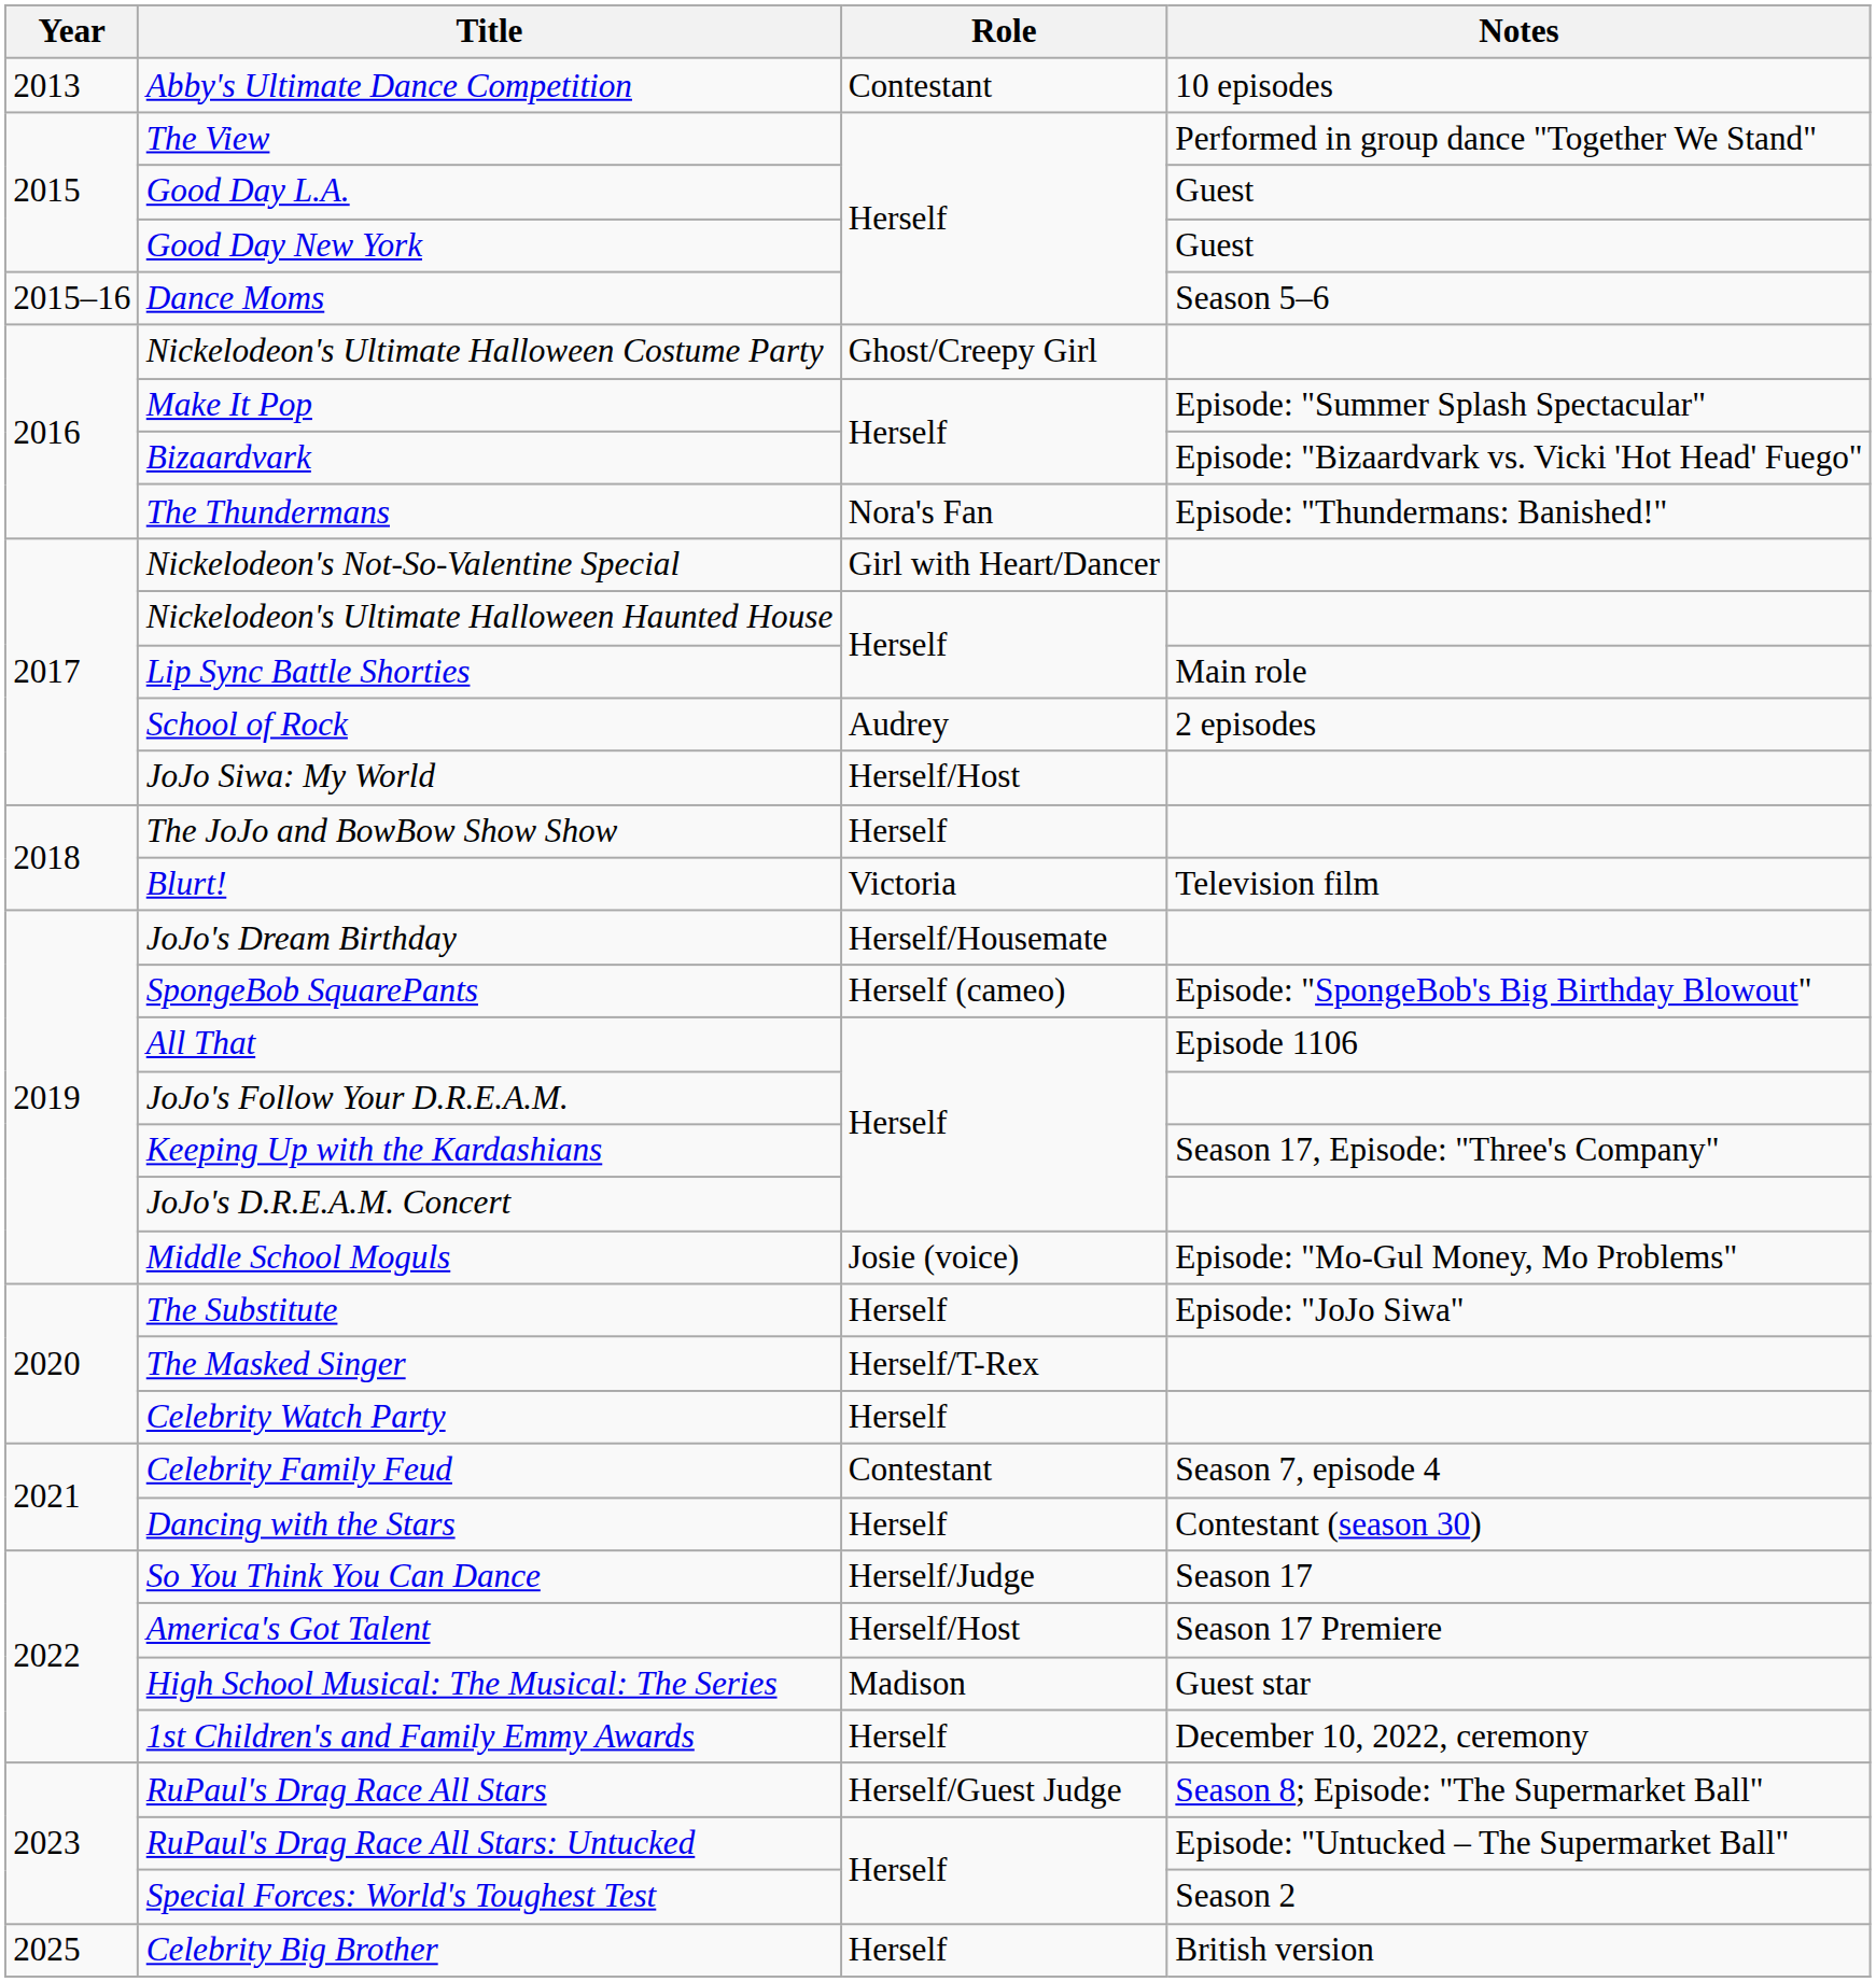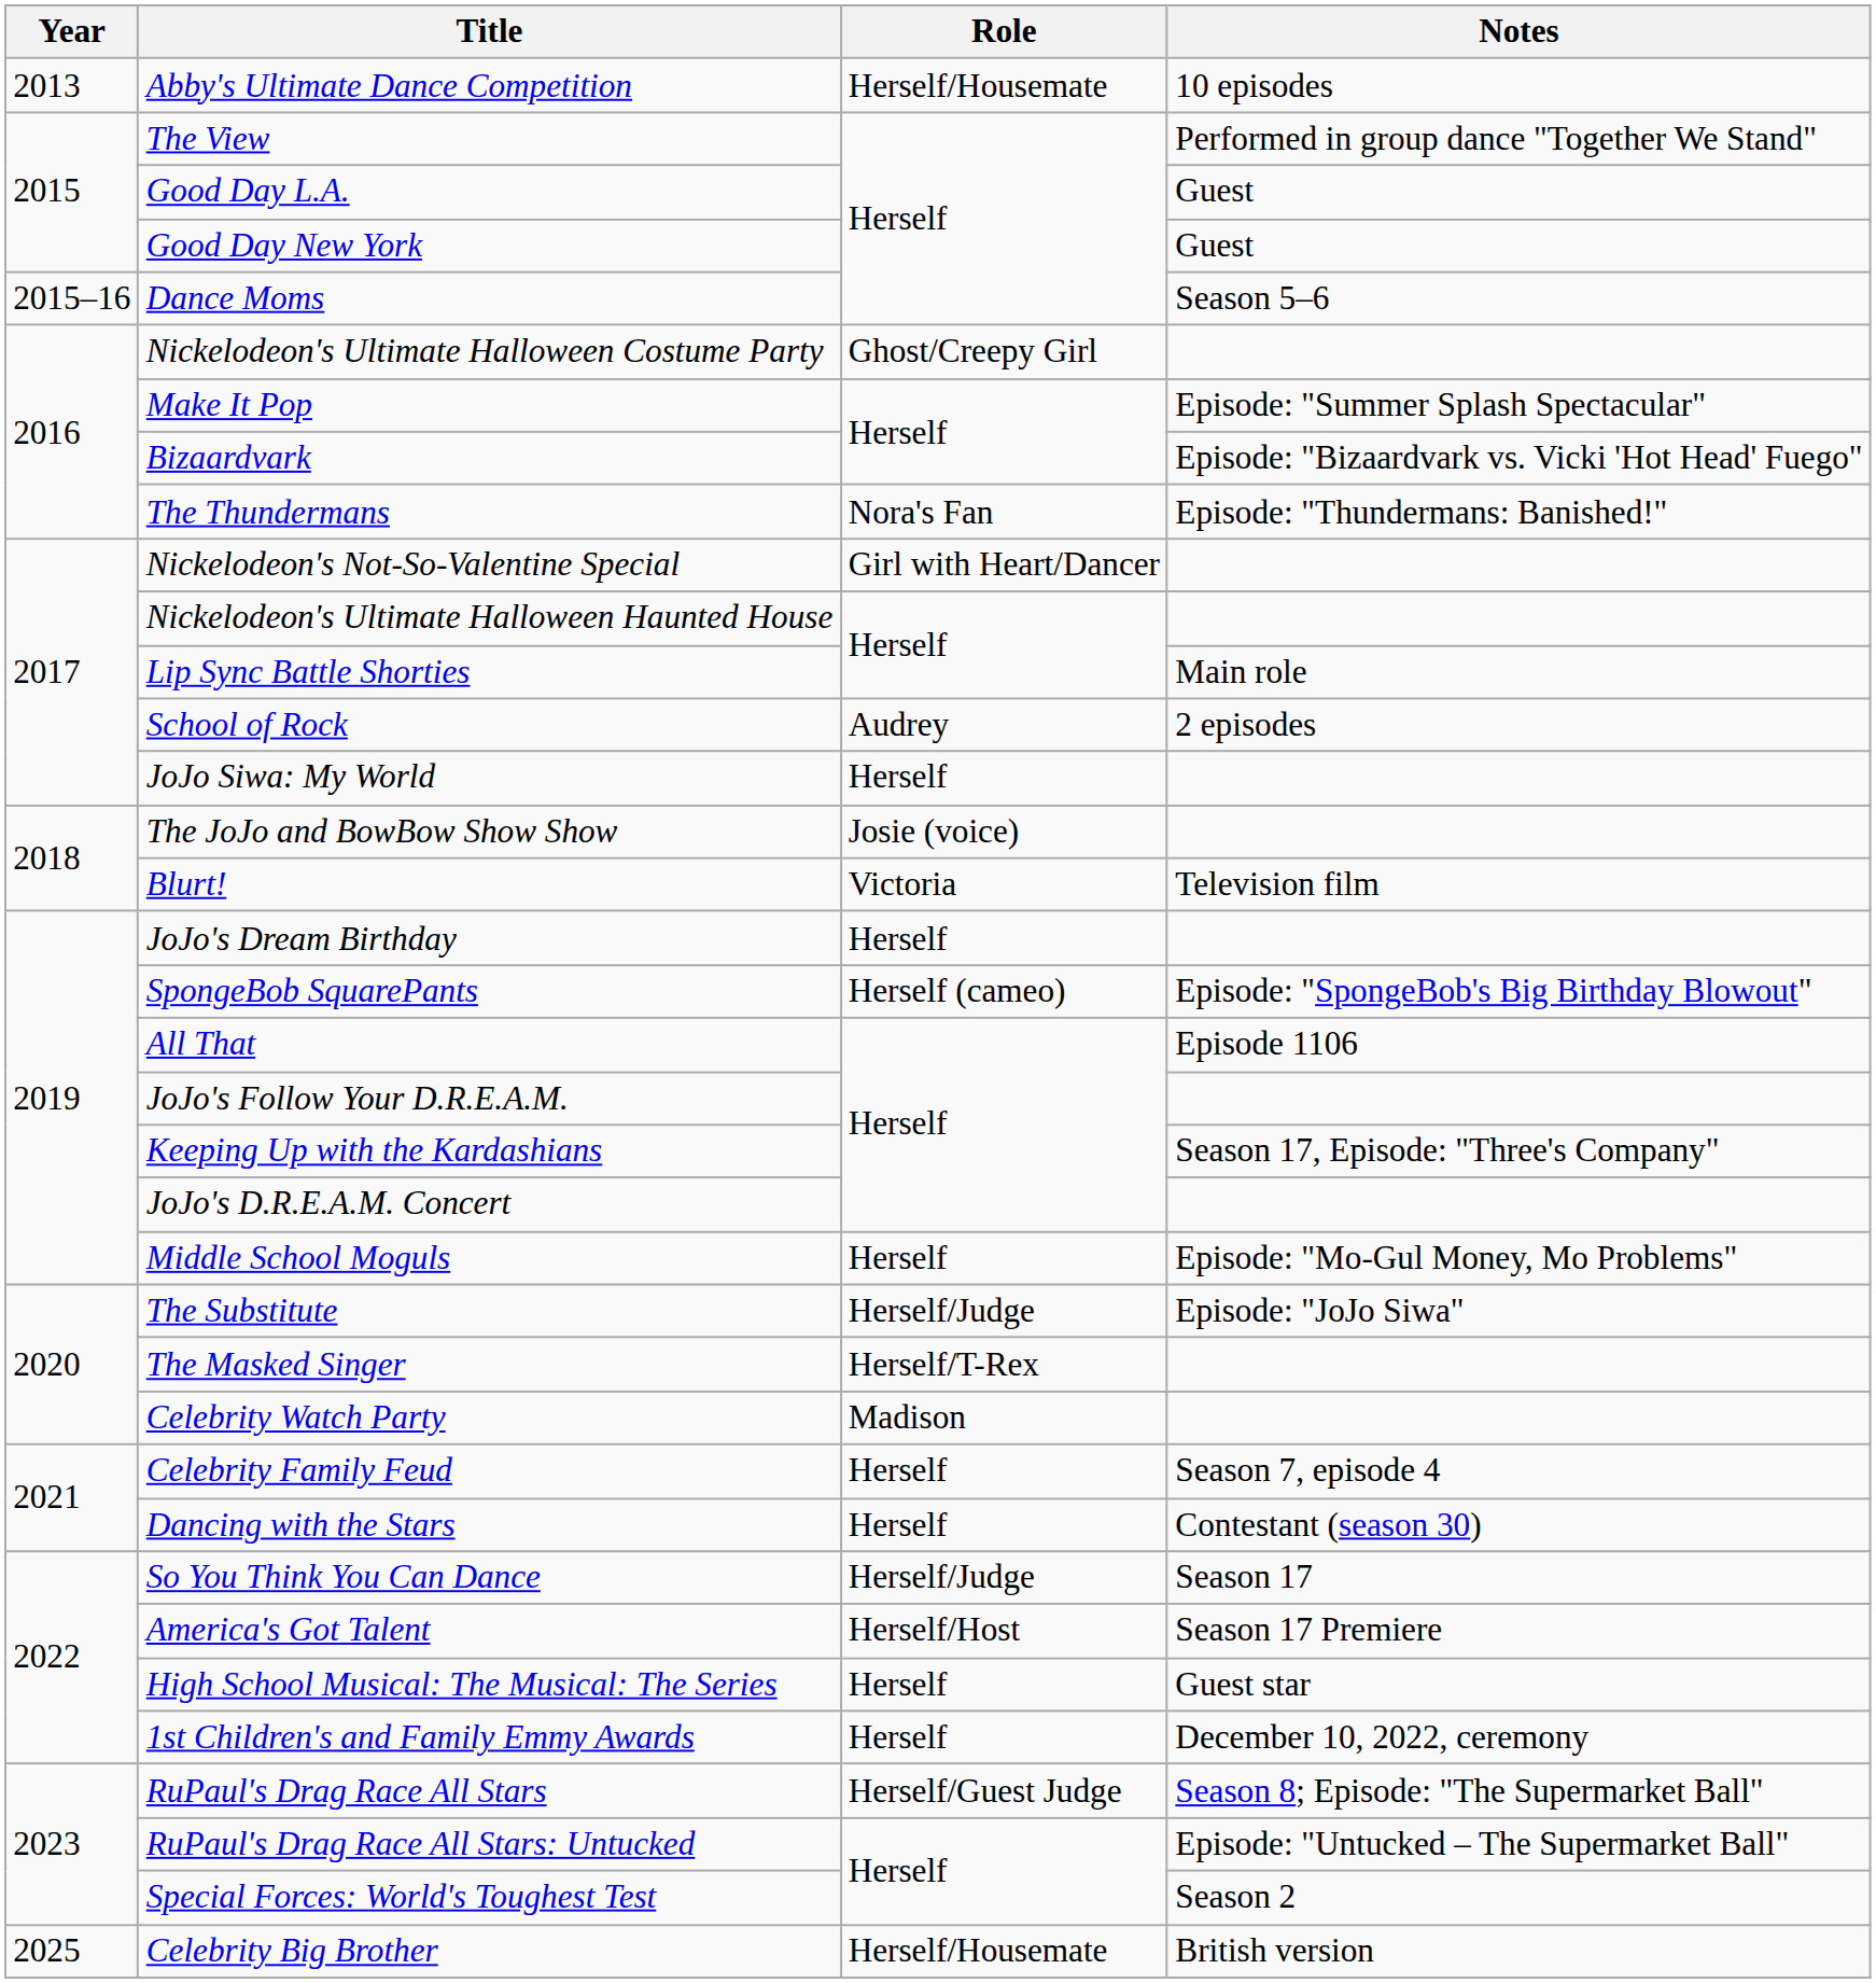Abby's Ultimate Dance Competition | Role: Contestant -> Herself/Housemate
JoJo Siwa: My World | Role: Herself/Host -> Herself
The JoJo and BowBow Show Show | Role: Herself -> Josie (voice)
JoJo's Dream Birthday | Role: Herself/Housemate -> Herself
Middle School Moguls | Role: Josie (voice) -> Herself
The Substitute | Role: Herself -> Herself/Judge
Celebrity Watch Party | Role: Herself -> Madison
Celebrity Family Feud | Role: Contestant -> Herself
High School Musical: The Musical: The Series | Role: Madison -> Herself
Celebrity Big Brother | Role: Herself -> Herself/Housemate
